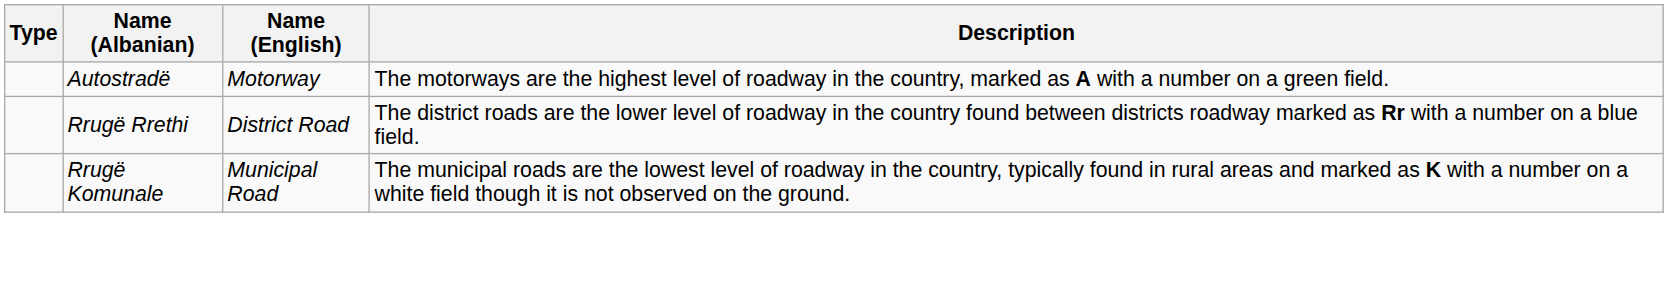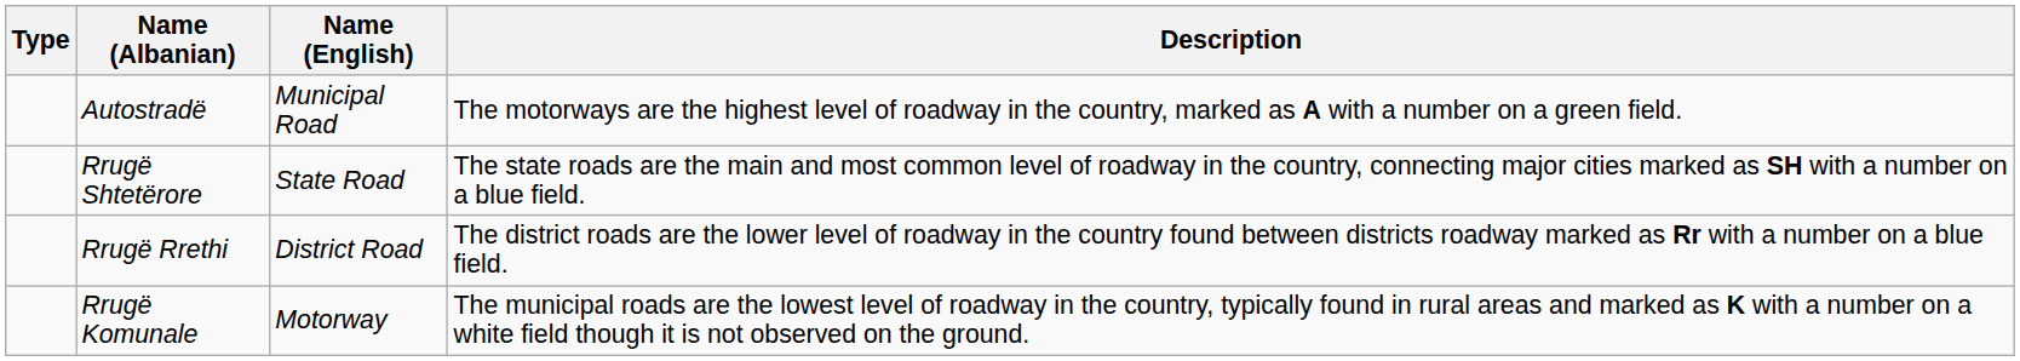Autostradë | Name (English): Motorway -> Municipal Road
+ row: Rrugë Shtetërore | State Road | The state roads are the main and most common level of roadway in the country, connecting major cities marked as SH with a number on a blue field.
Rrugë Komunale | Name (English): Municipal Road -> Motorway
